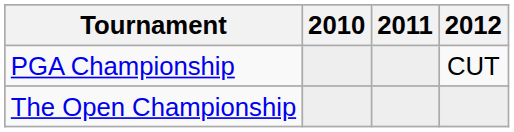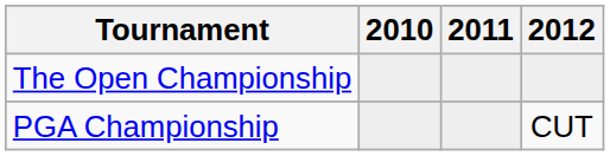rows swapped: The Open Championship <-> PGA Championship
